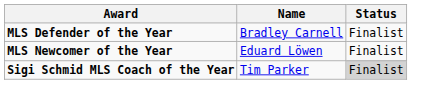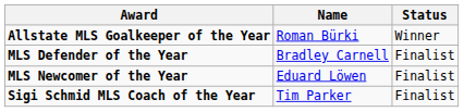+ row: Allstate MLS Goalkeeper of the Year | Roman Bürki | Winner
Sigi Schmid MLS Coach of the Year | Status: lightgrey background -> no background
